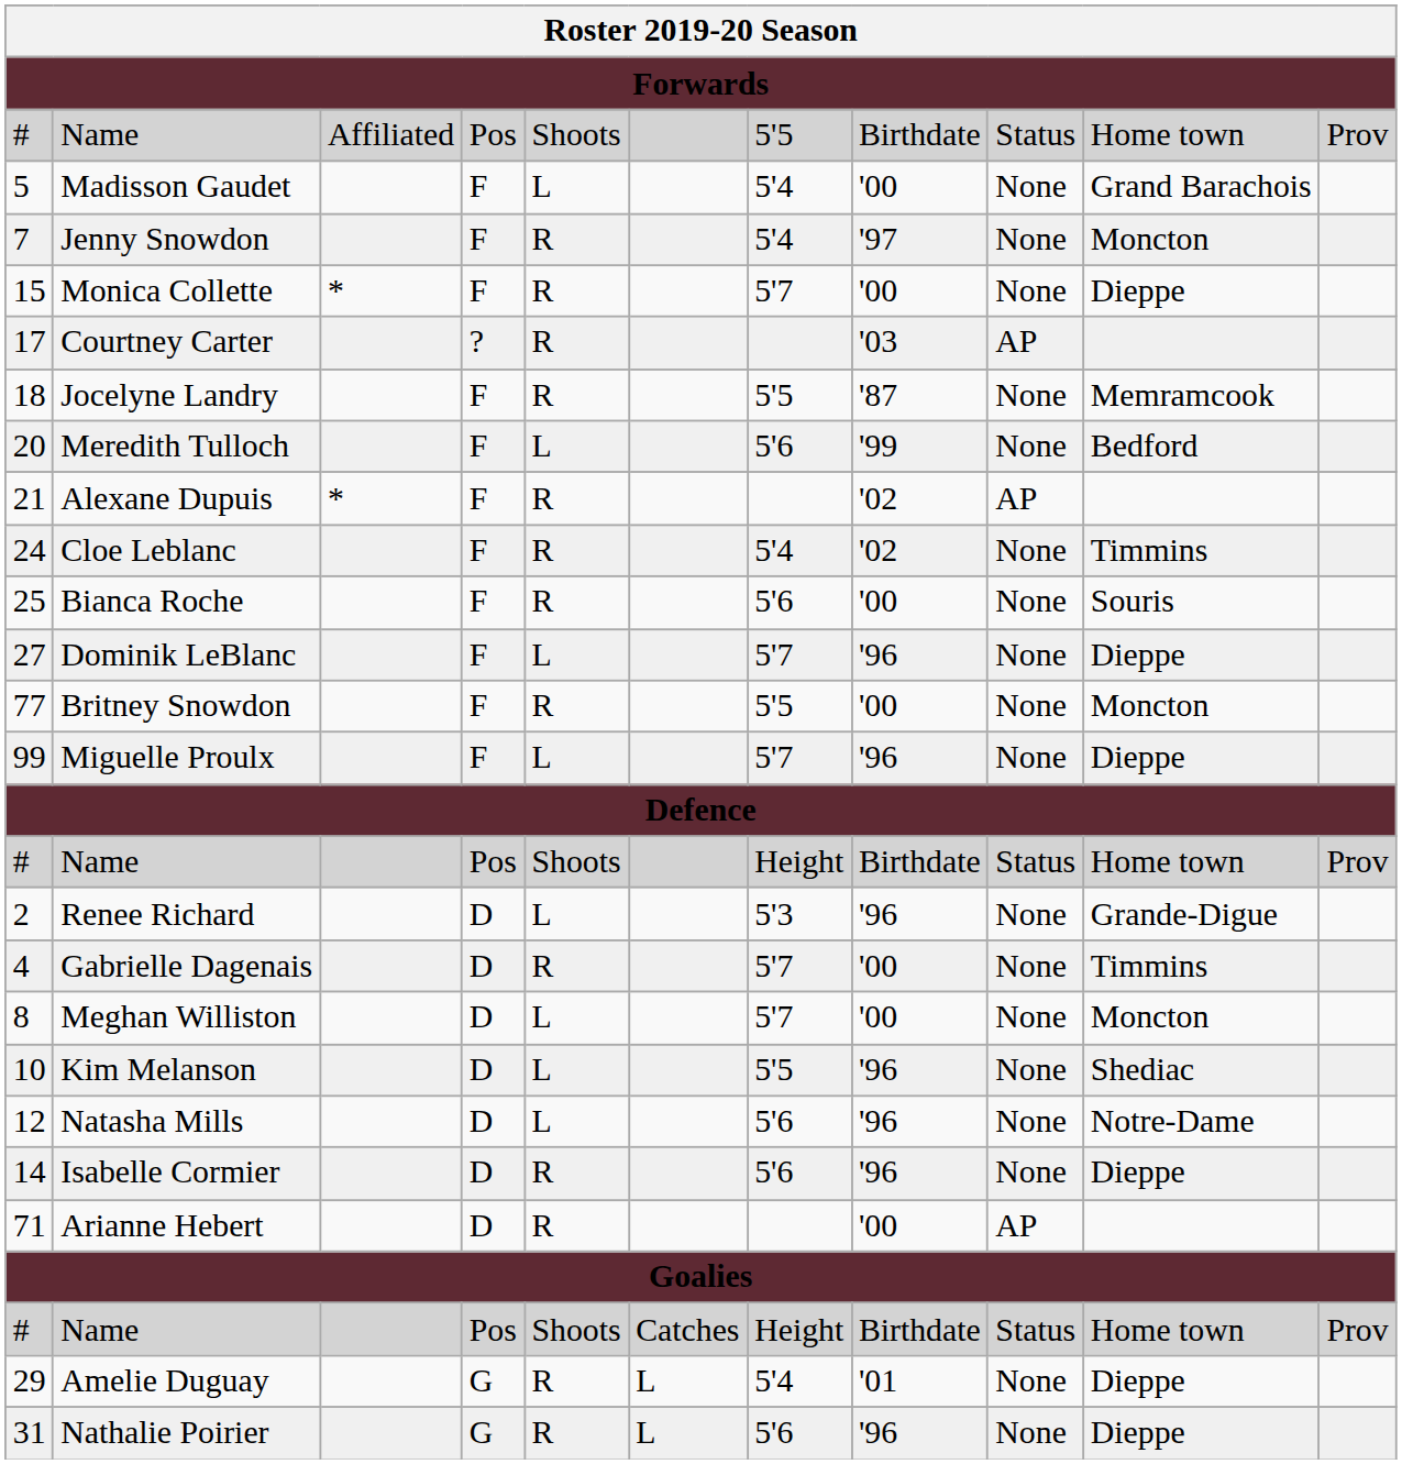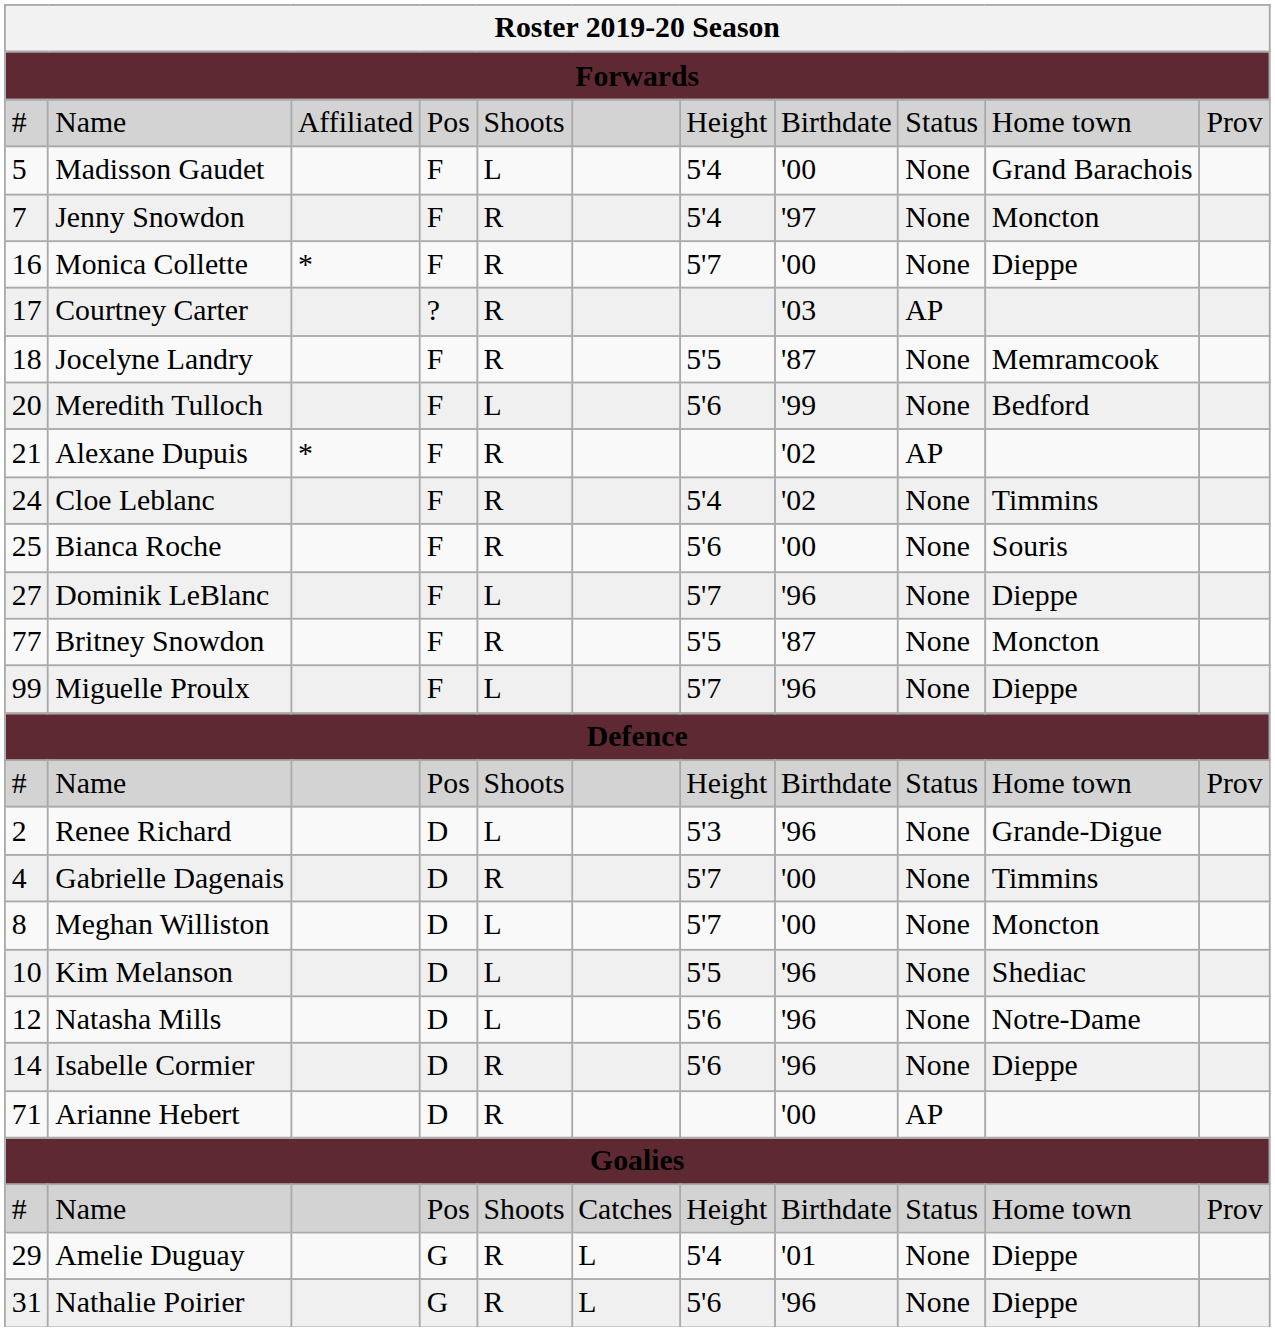Name / Affiliated | column 7: 5'5 -> Height
Monica Collette | column 1: 15 -> 16
Britney Snowdon | column 8: '00 -> '87
